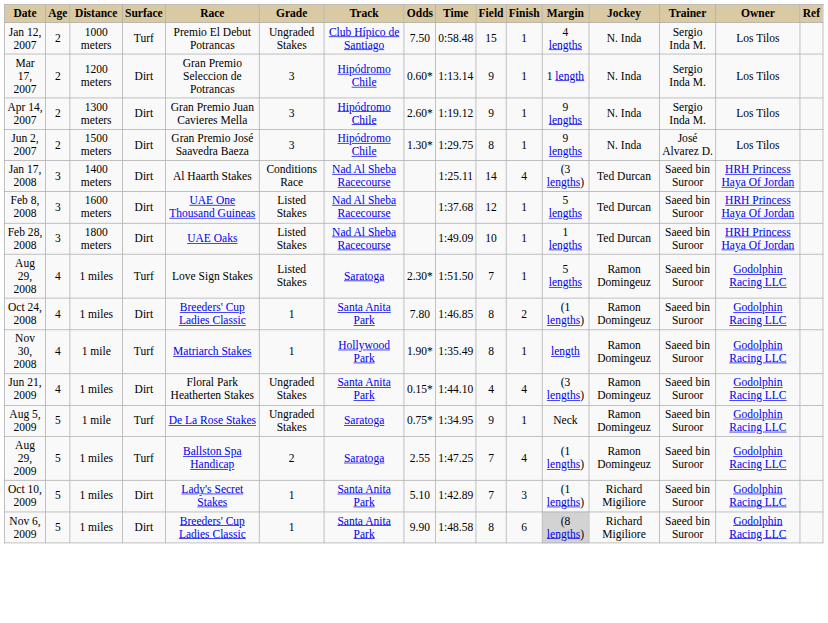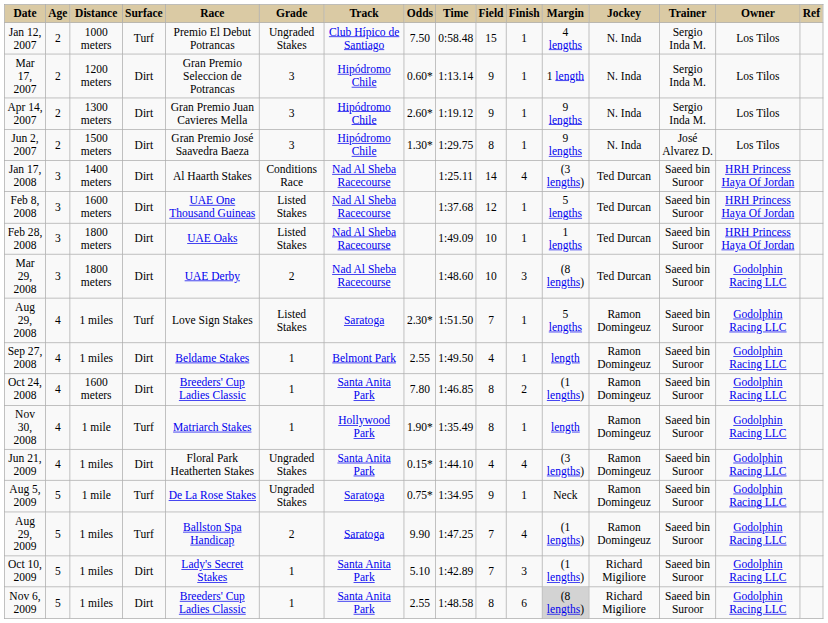+ row: Mar 29, 2008 | 3 | 1800 meters | Dirt | UAE Derby | 2 | Nad Al Sheba Racecourse | 1:48.60 | 10 | 3 | (8 lengths) | Ted Durcan | Saeed bin Suroor | Godolphin Racing LLC
+ row: Sep 27, 2008 | 4 | 1 miles | Dirt | Beldame Stakes | 1 | Belmont Park | 2.55 | 1:49.50 | 4 | 1 | length | Ramon Domingeuz | Saeed bin Suroor | Godolphin Racing LLC
Oct 24, 2008 | Distance: 1 miles -> 1600 meters
Aug 29, 2009 | Odds: 2.55 -> 9.90
Nov 6, 2009 | Odds: 9.90 -> 2.55
